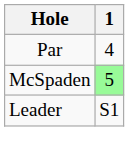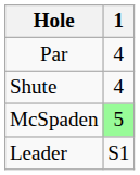+ row: Shute | 4
